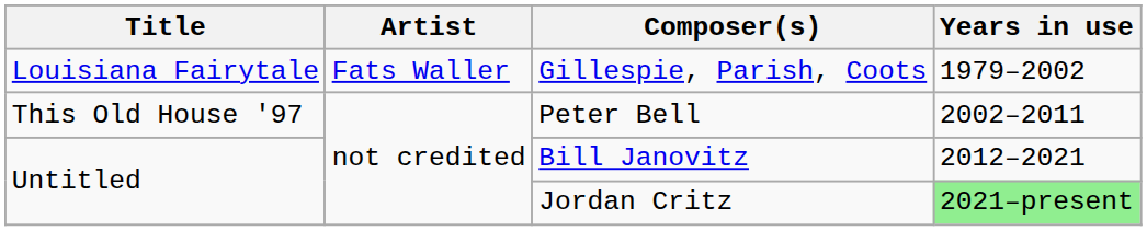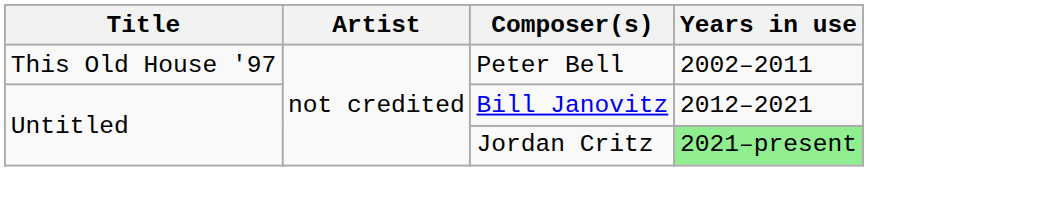- row: Louisiana Fairytale | Fats Waller | Gillespie, Parish, Coots | 1979–2002
